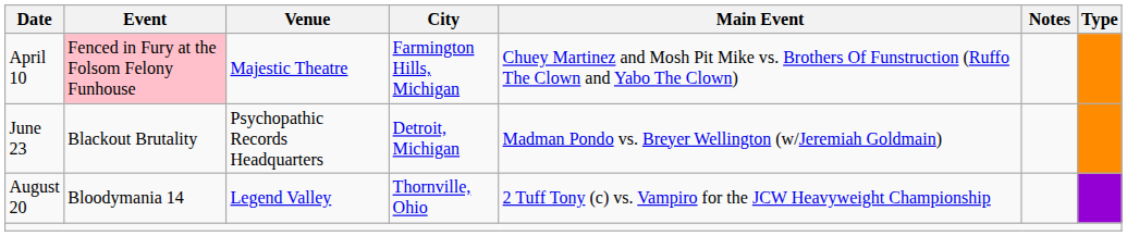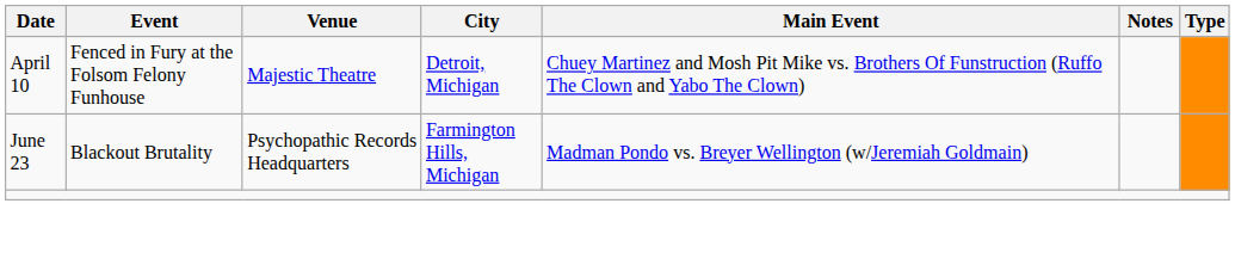April 10 | Event: pink background -> no background
April 10 | City: Farmington Hills, Michigan -> Detroit, Michigan
June 23 | City: Detroit, Michigan -> Farmington Hills, Michigan
- row: August 20 | Bloodymania 14 | Legend Valley | Thornville, Ohio | 2 Tuff Tony (c) vs. Vampiro for the JCW Heavyweight Championship
